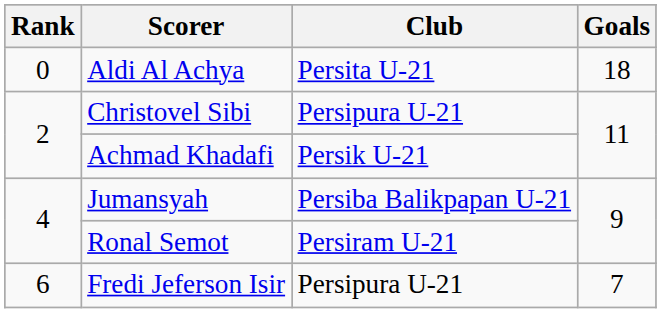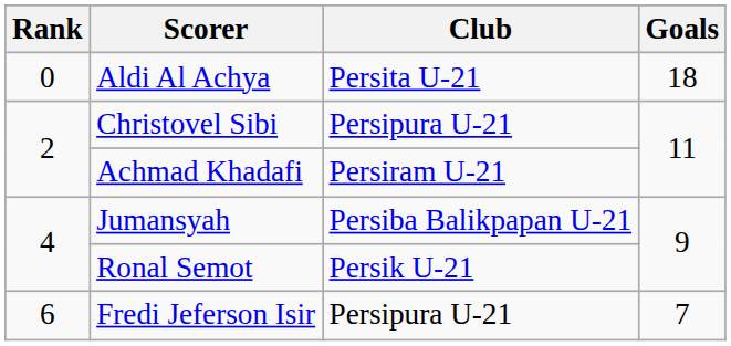Achmad Khadafi | Club: Persik U-21 -> Persiram U-21
Ronal Semot | Club: Persiram U-21 -> Persik U-21
